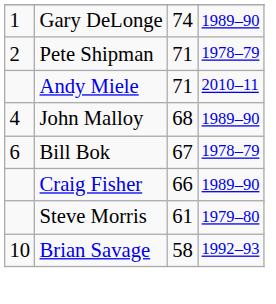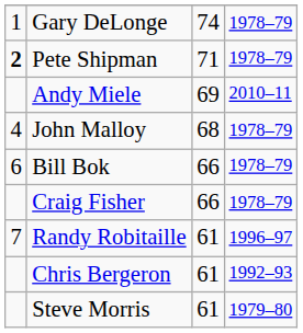Gary DeLonge | column 4: 1989–90 -> 1978–79
Pete Shipman | column 1: normal -> bold
Andy Miele | column 3: 71 -> 69
John Malloy | column 4: 1989–90 -> 1978–79
Bill Bok | column 3: 67 -> 66
Craig Fisher | column 4: 1989–90 -> 1978–79
+ row: 7 | Randy Robitaille | 61 | 1996–97
+ row: Chris Bergeron | 61 | 1992–93
- row: 10 | Brian Savage | 58 | 1992–93
